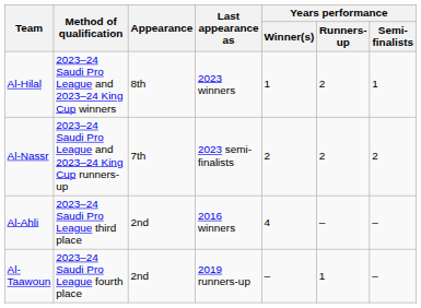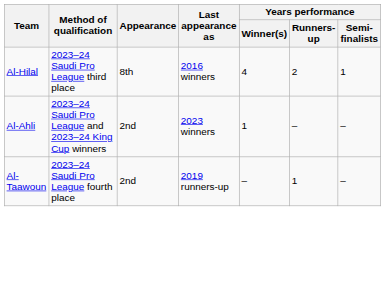Al-Hilal | Method of qualification: 2023–24 Saudi Pro League and 2023–24 King Cup winners -> 2023–24 Saudi Pro League third place
Al-Hilal | Last appearance as: 2023 winners -> 2016 winners
Al-Hilal | Years performance / Winner(s): 1 -> 4
- row: Al-Nassr | 2023–24 Saudi Pro League and 2023–24 King Cup runners-up | 7th | 2023 semi-finalists | 2 | 2 | 2
Al-Ahli | Method of qualification: 2023–24 Saudi Pro League third place -> 2023–24 Saudi Pro League and 2023–24 King Cup winners
Al-Ahli | Last appearance as: 2016 winners -> 2023 winners
Al-Ahli | Years performance / Winner(s): 4 -> 1
